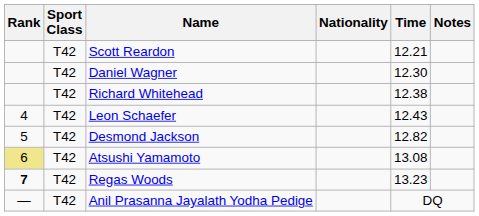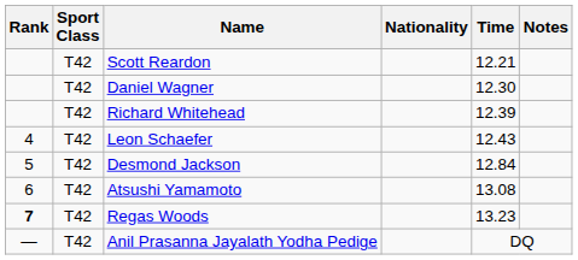Richard Whitehead | Time: 12.38 -> 12.39
Desmond Jackson | Time: 12.82 -> 12.84
Atsushi Yamamoto | Rank: khaki background -> no background
